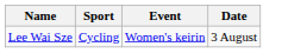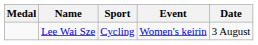+ column: Medal
